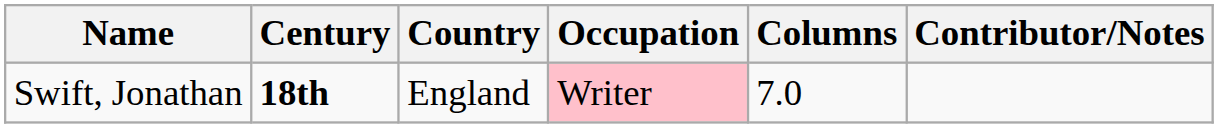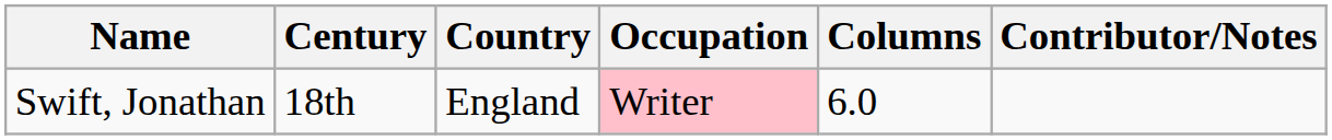Swift, Jonathan | Century: bold -> normal
Swift, Jonathan | Columns: 7.0 -> 6.0
